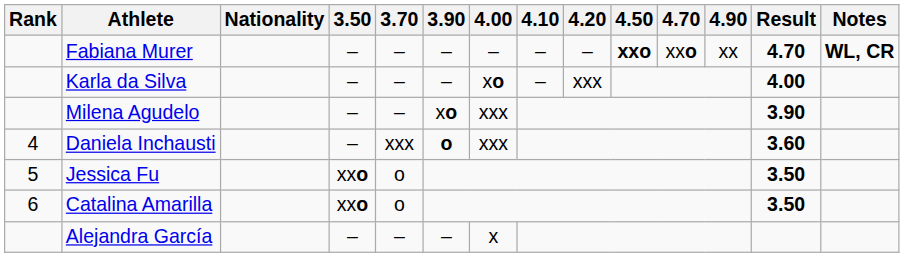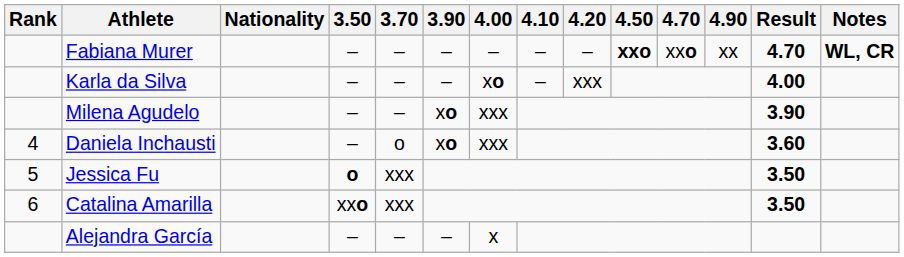Daniela Inchausti | 3.70: xxx -> o
Daniela Inchausti | 3.90: o -> xo
Jessica Fu | 3.50: xxo -> o
Jessica Fu | 3.70: o -> xxx
Catalina Amarilla | 3.70: o -> xxx
